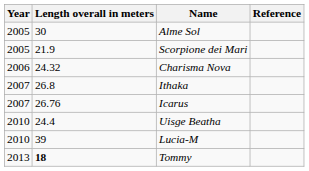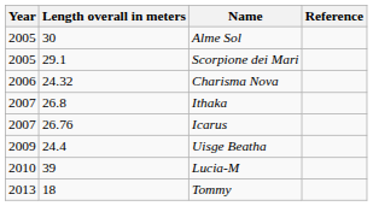Scorpione dei Mari | Length overall in meters: 21.9 -> 29.1
Uisge Beatha | Year: 2010 -> 2009
Tommy | Length overall in meters: bold -> normal
